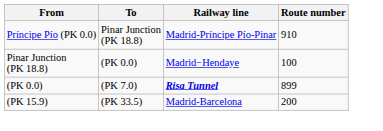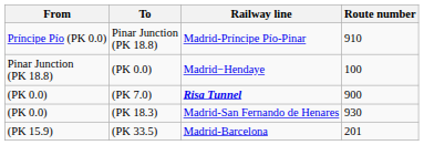(PK 7.0) | Route number: 899 -> 900
+ row: (PK 0.0) | (PK 18.3) | Madrid-San Fernando de Henares | 930
(PK 33.5) | Route number: 200 -> 201
